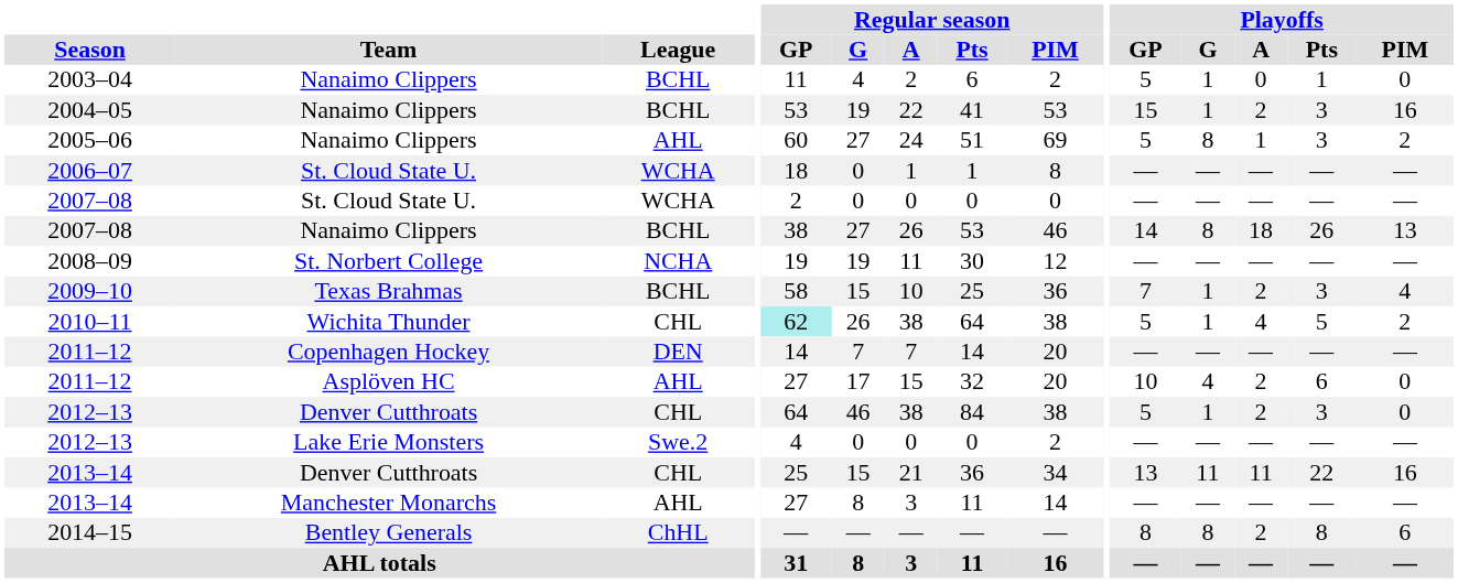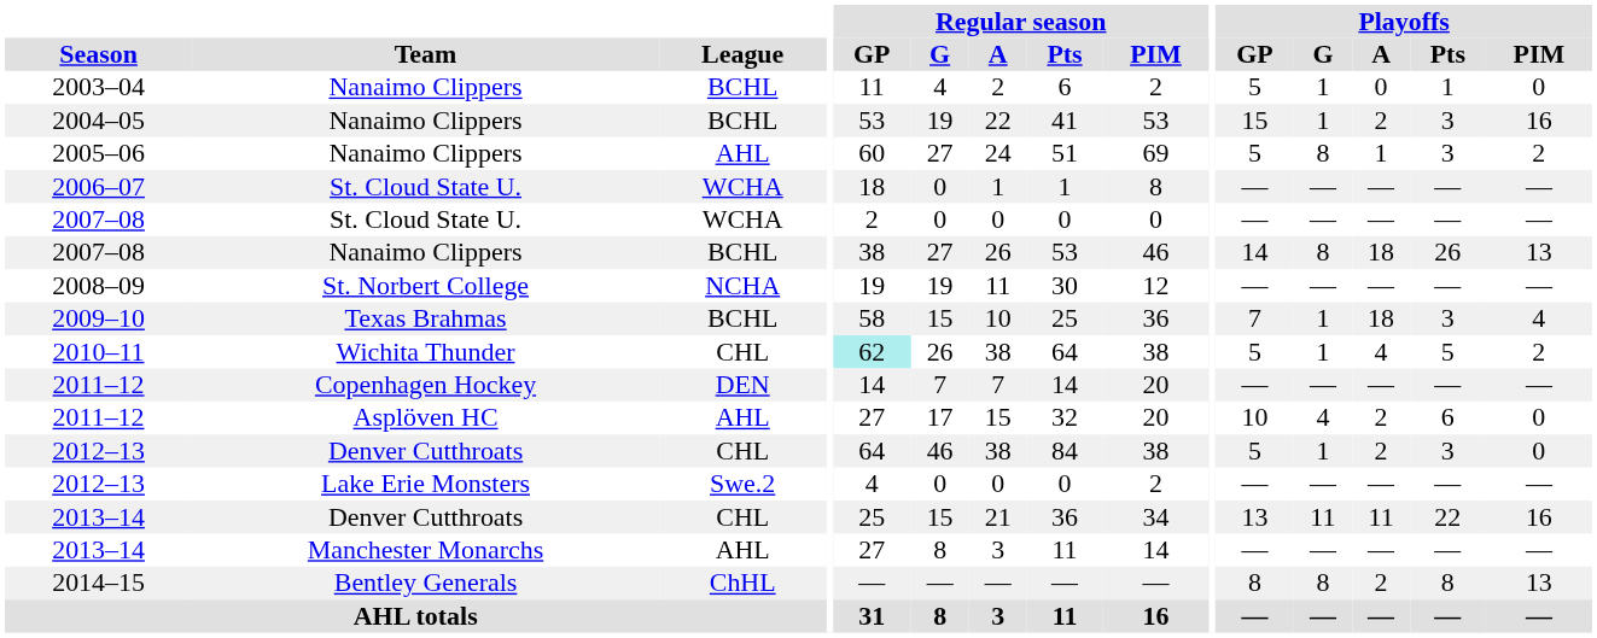2009–10 | Playoffs / A: 2 -> 18
2014–15 | Playoffs / PIM: 6 -> 13
